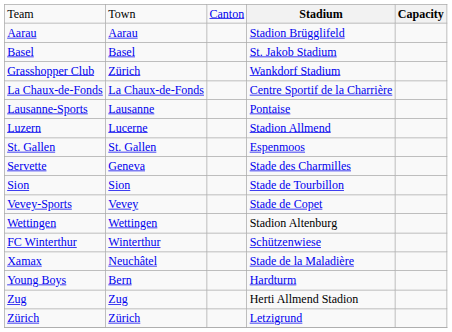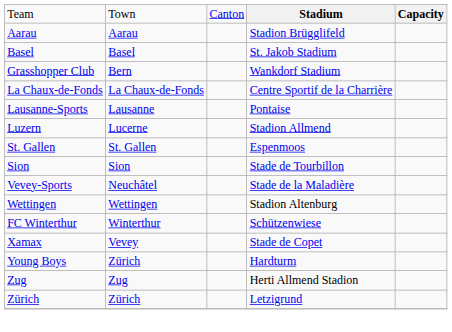Grasshopper Club | column 2: Zürich -> Bern
- row: Servette | Geneva | Stade des Charmilles
Vevey-Sports | column 2: Vevey -> Neuchâtel
Vevey-Sports | column 4: Stade de Copet -> Stade de la Maladière
Xamax | column 2: Neuchâtel -> Vevey
Xamax | column 4: Stade de la Maladière -> Stade de Copet
Young Boys | column 2: Bern -> Zürich
